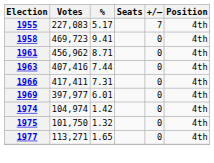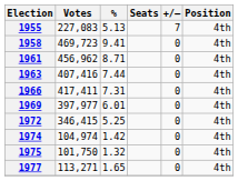1955 | %: 5.17 -> 5.13
+ row: 1972 | 346,415 | 5.25 | 0 | 4th
